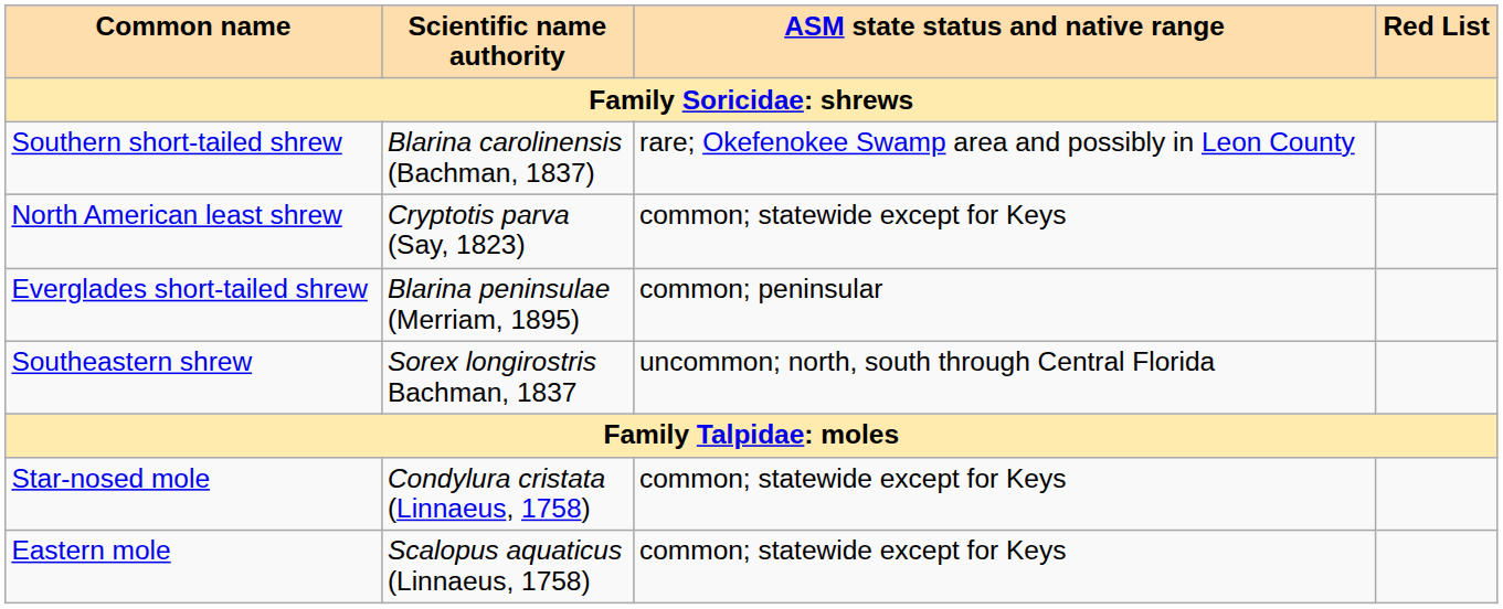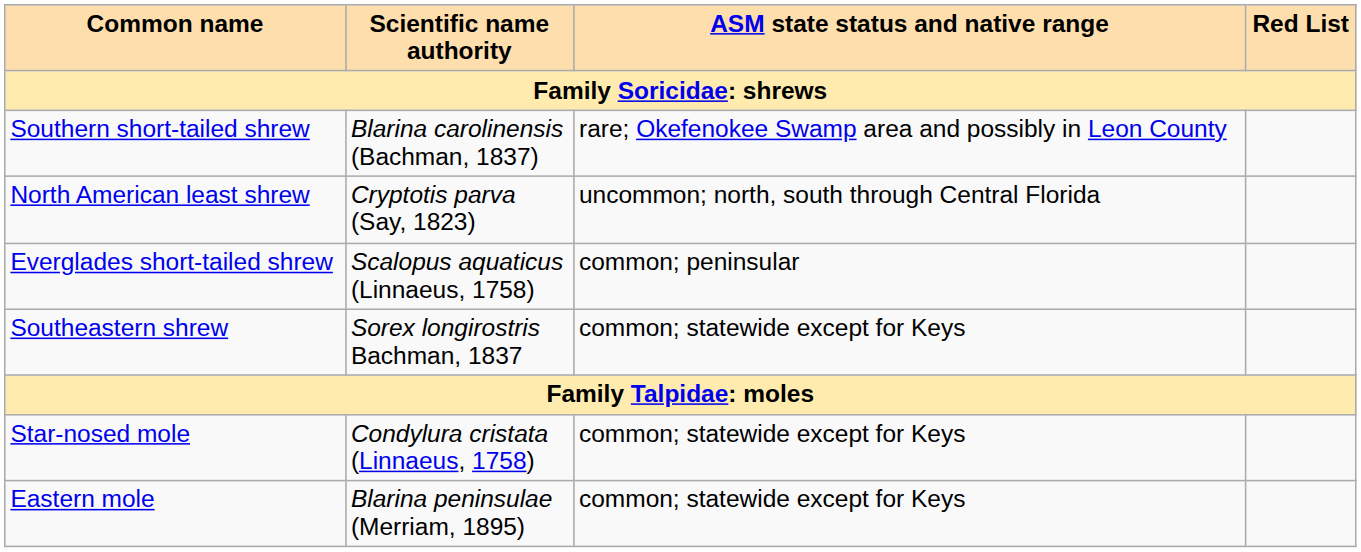North American least shrew | ASM state status and native range: common; statewide except for Keys -> uncommon; north, south through Central Florida
Everglades short-tailed shrew | Scientific name authority: Blarina peninsulae (Merriam, 1895) -> Scalopus aquaticus (Linnaeus, 1758)
Southeastern shrew | ASM state status and native range: uncommon; north, south through Central Florida -> common; statewide except for Keys
Eastern mole | Scientific name authority: Scalopus aquaticus (Linnaeus, 1758) -> Blarina peninsulae (Merriam, 1895)
